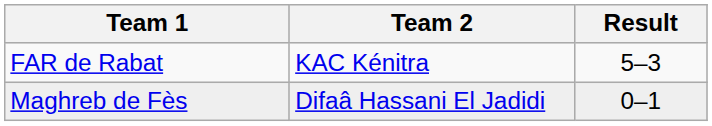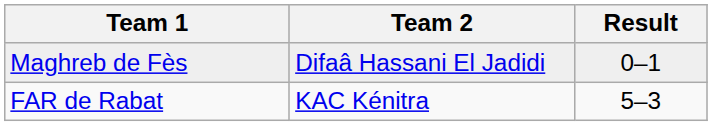rows swapped: FAR de Rabat <-> Maghreb de Fès
